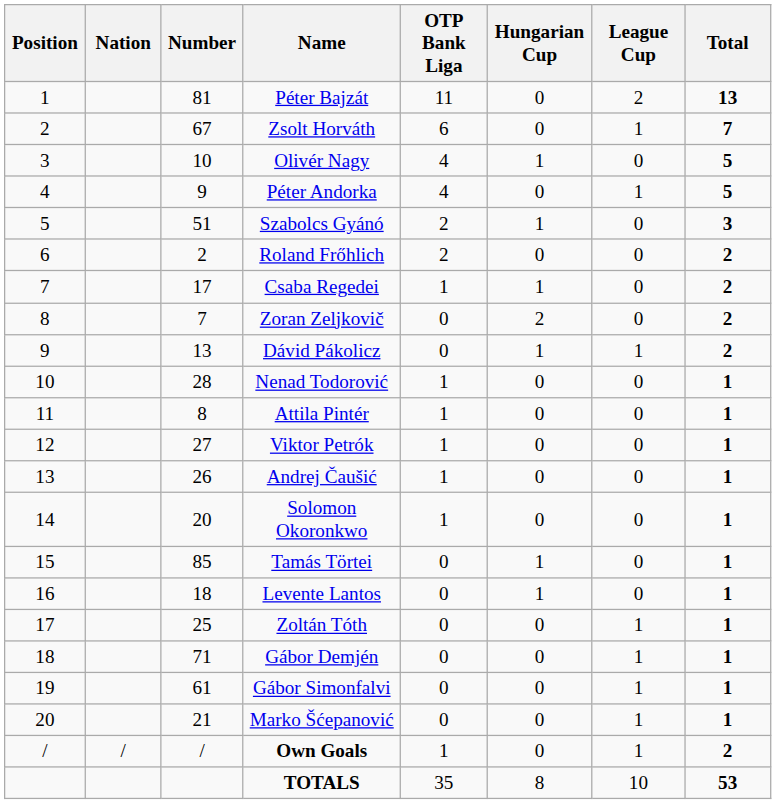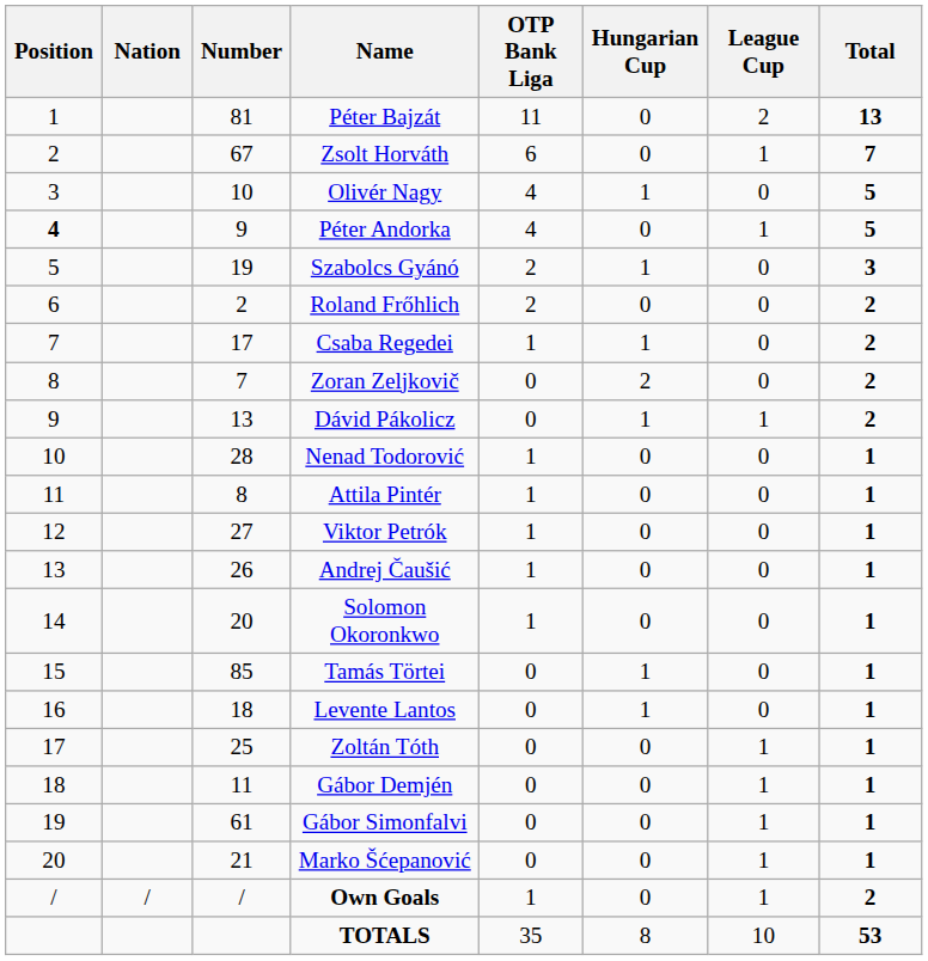Péter Andorka | Position: normal -> bold
Szabolcs Gyánó | Number: 51 -> 19
Gábor Demjén | Number: 71 -> 11
